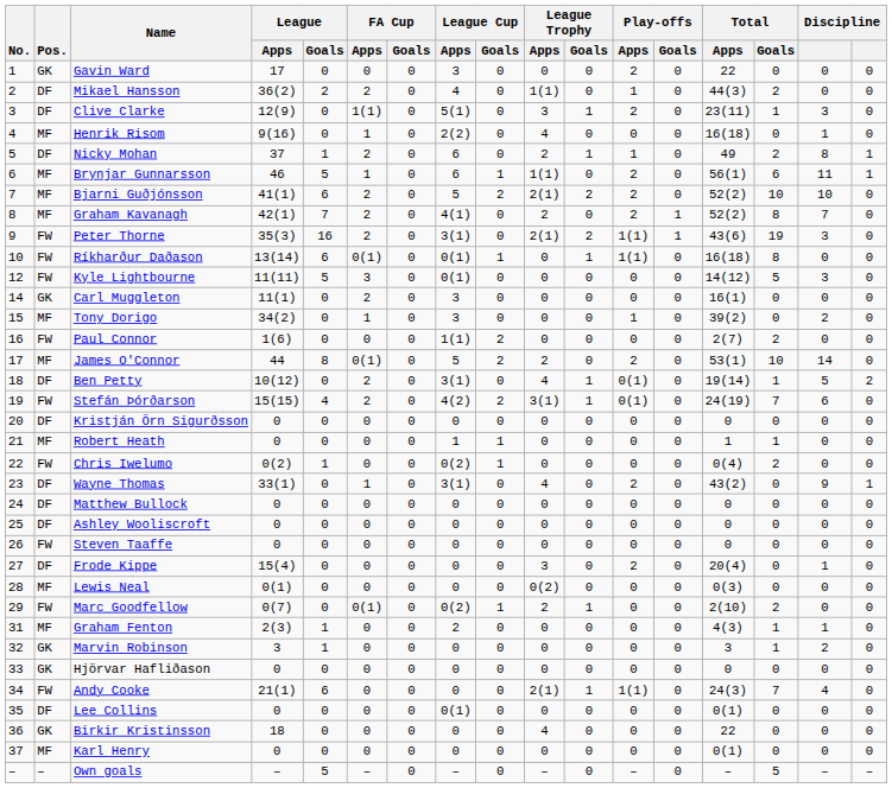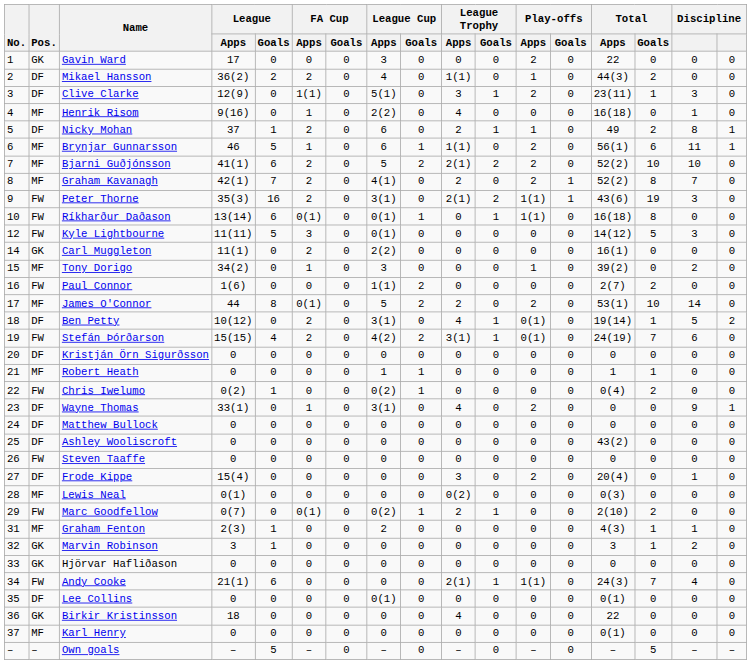Carl Muggleton | League Cup / Apps: 3 -> 2(2)
Wayne Thomas | Total / Apps: 43(2) -> 0
Ashley Wooliscroft | Total / Apps: 0 -> 43(2)
